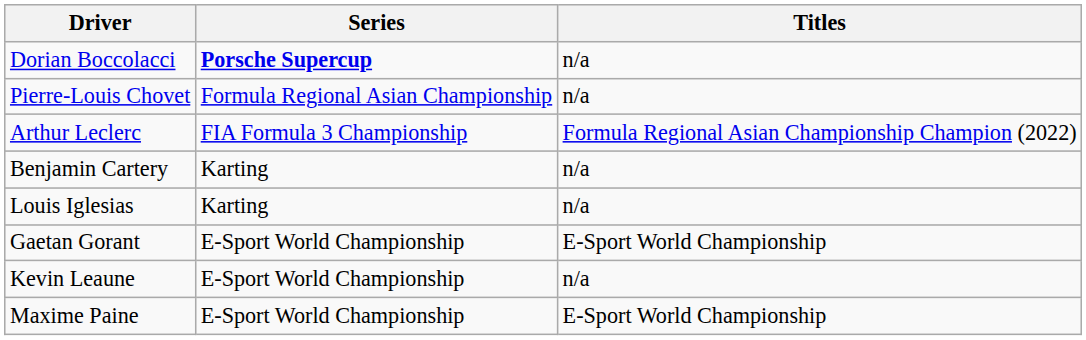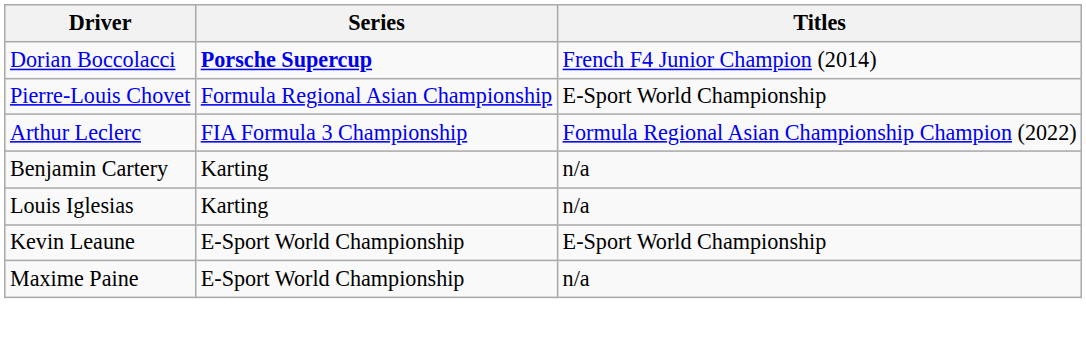Dorian Boccolacci | Titles: n/a -> French F4 Junior Champion (2014)
Pierre-Louis Chovet | Titles: n/a -> E-Sport World Championship
- row: Gaetan Gorant | E-Sport World Championship | E-Sport World Championship
Kevin Leaune | Titles: n/a -> E-Sport World Championship
Maxime Paine | Titles: E-Sport World Championship -> n/a
